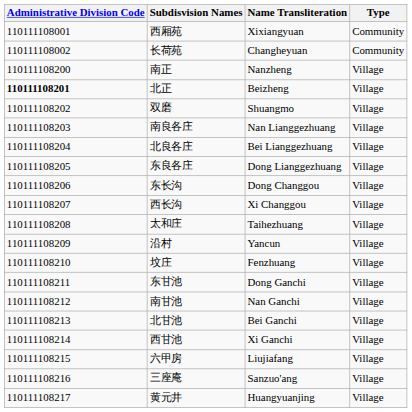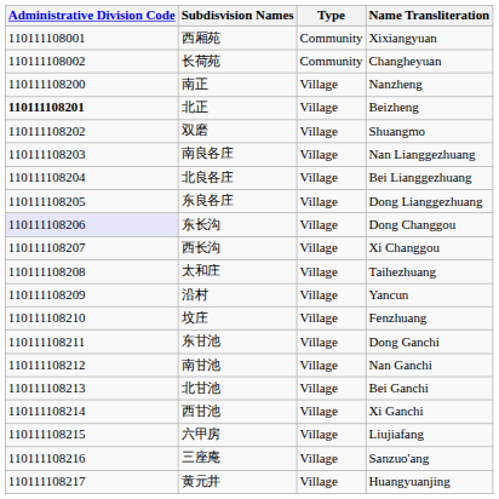columns swapped: Name Transliteration <-> Type
东长沟 | Administrative Division Code: no background -> lavender background
